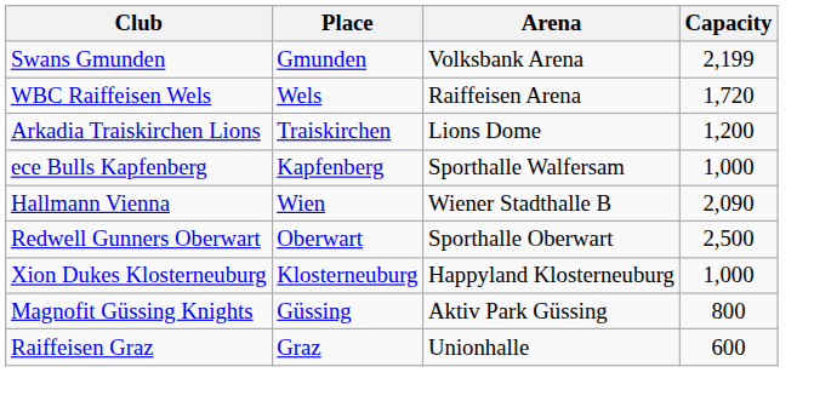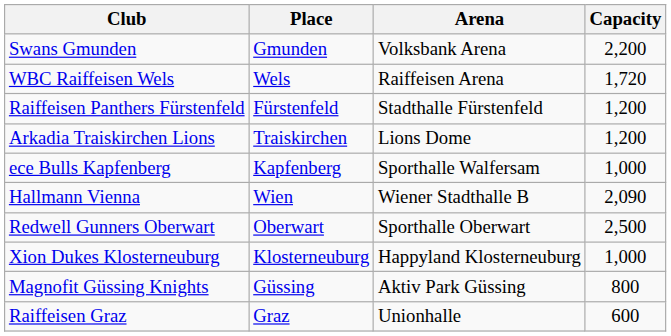Swans Gmunden | Capacity: 2,199 -> 2,200
+ row: Raiffeisen Panthers Fürstenfeld | Fürstenfeld | Stadthalle Fürstenfeld | 1,200
